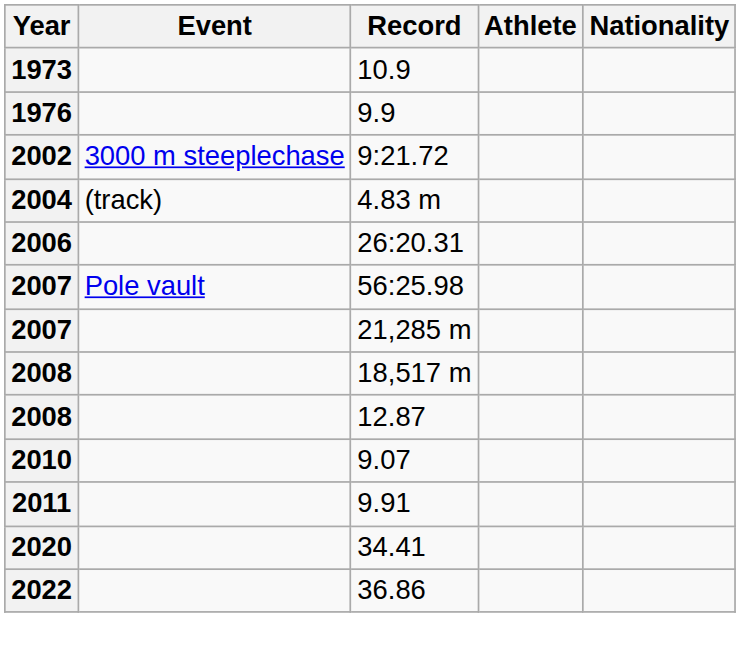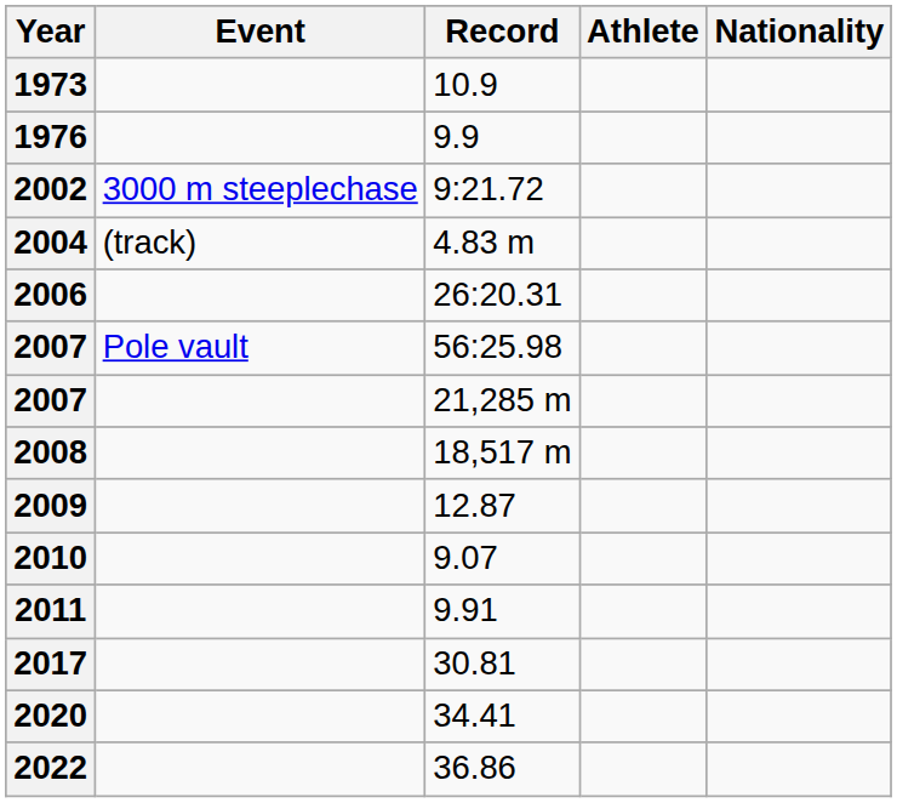12.87 | Year: 2008 -> 2009
+ row: 2017 | 30.81
